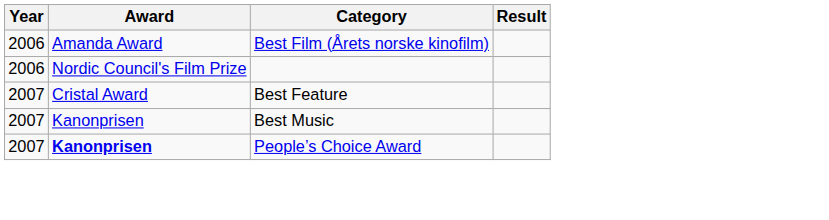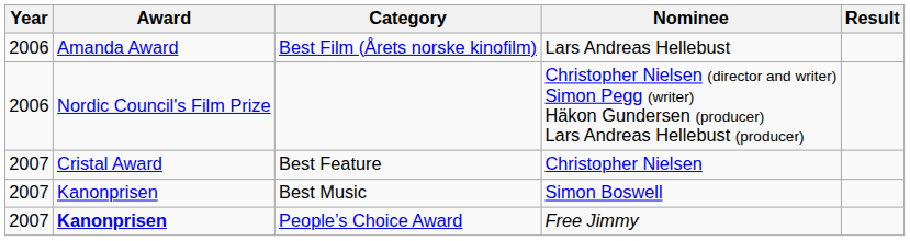+ column: Nominee | Lars Andreas Hellebust | Christopher Nielsen (director and writer) Simon Pegg (writer) Häkon Gundersen (producer) Lars Andreas Hellebust (producer) | Christopher Nielsen | Simon Boswell | Free Jimmy
